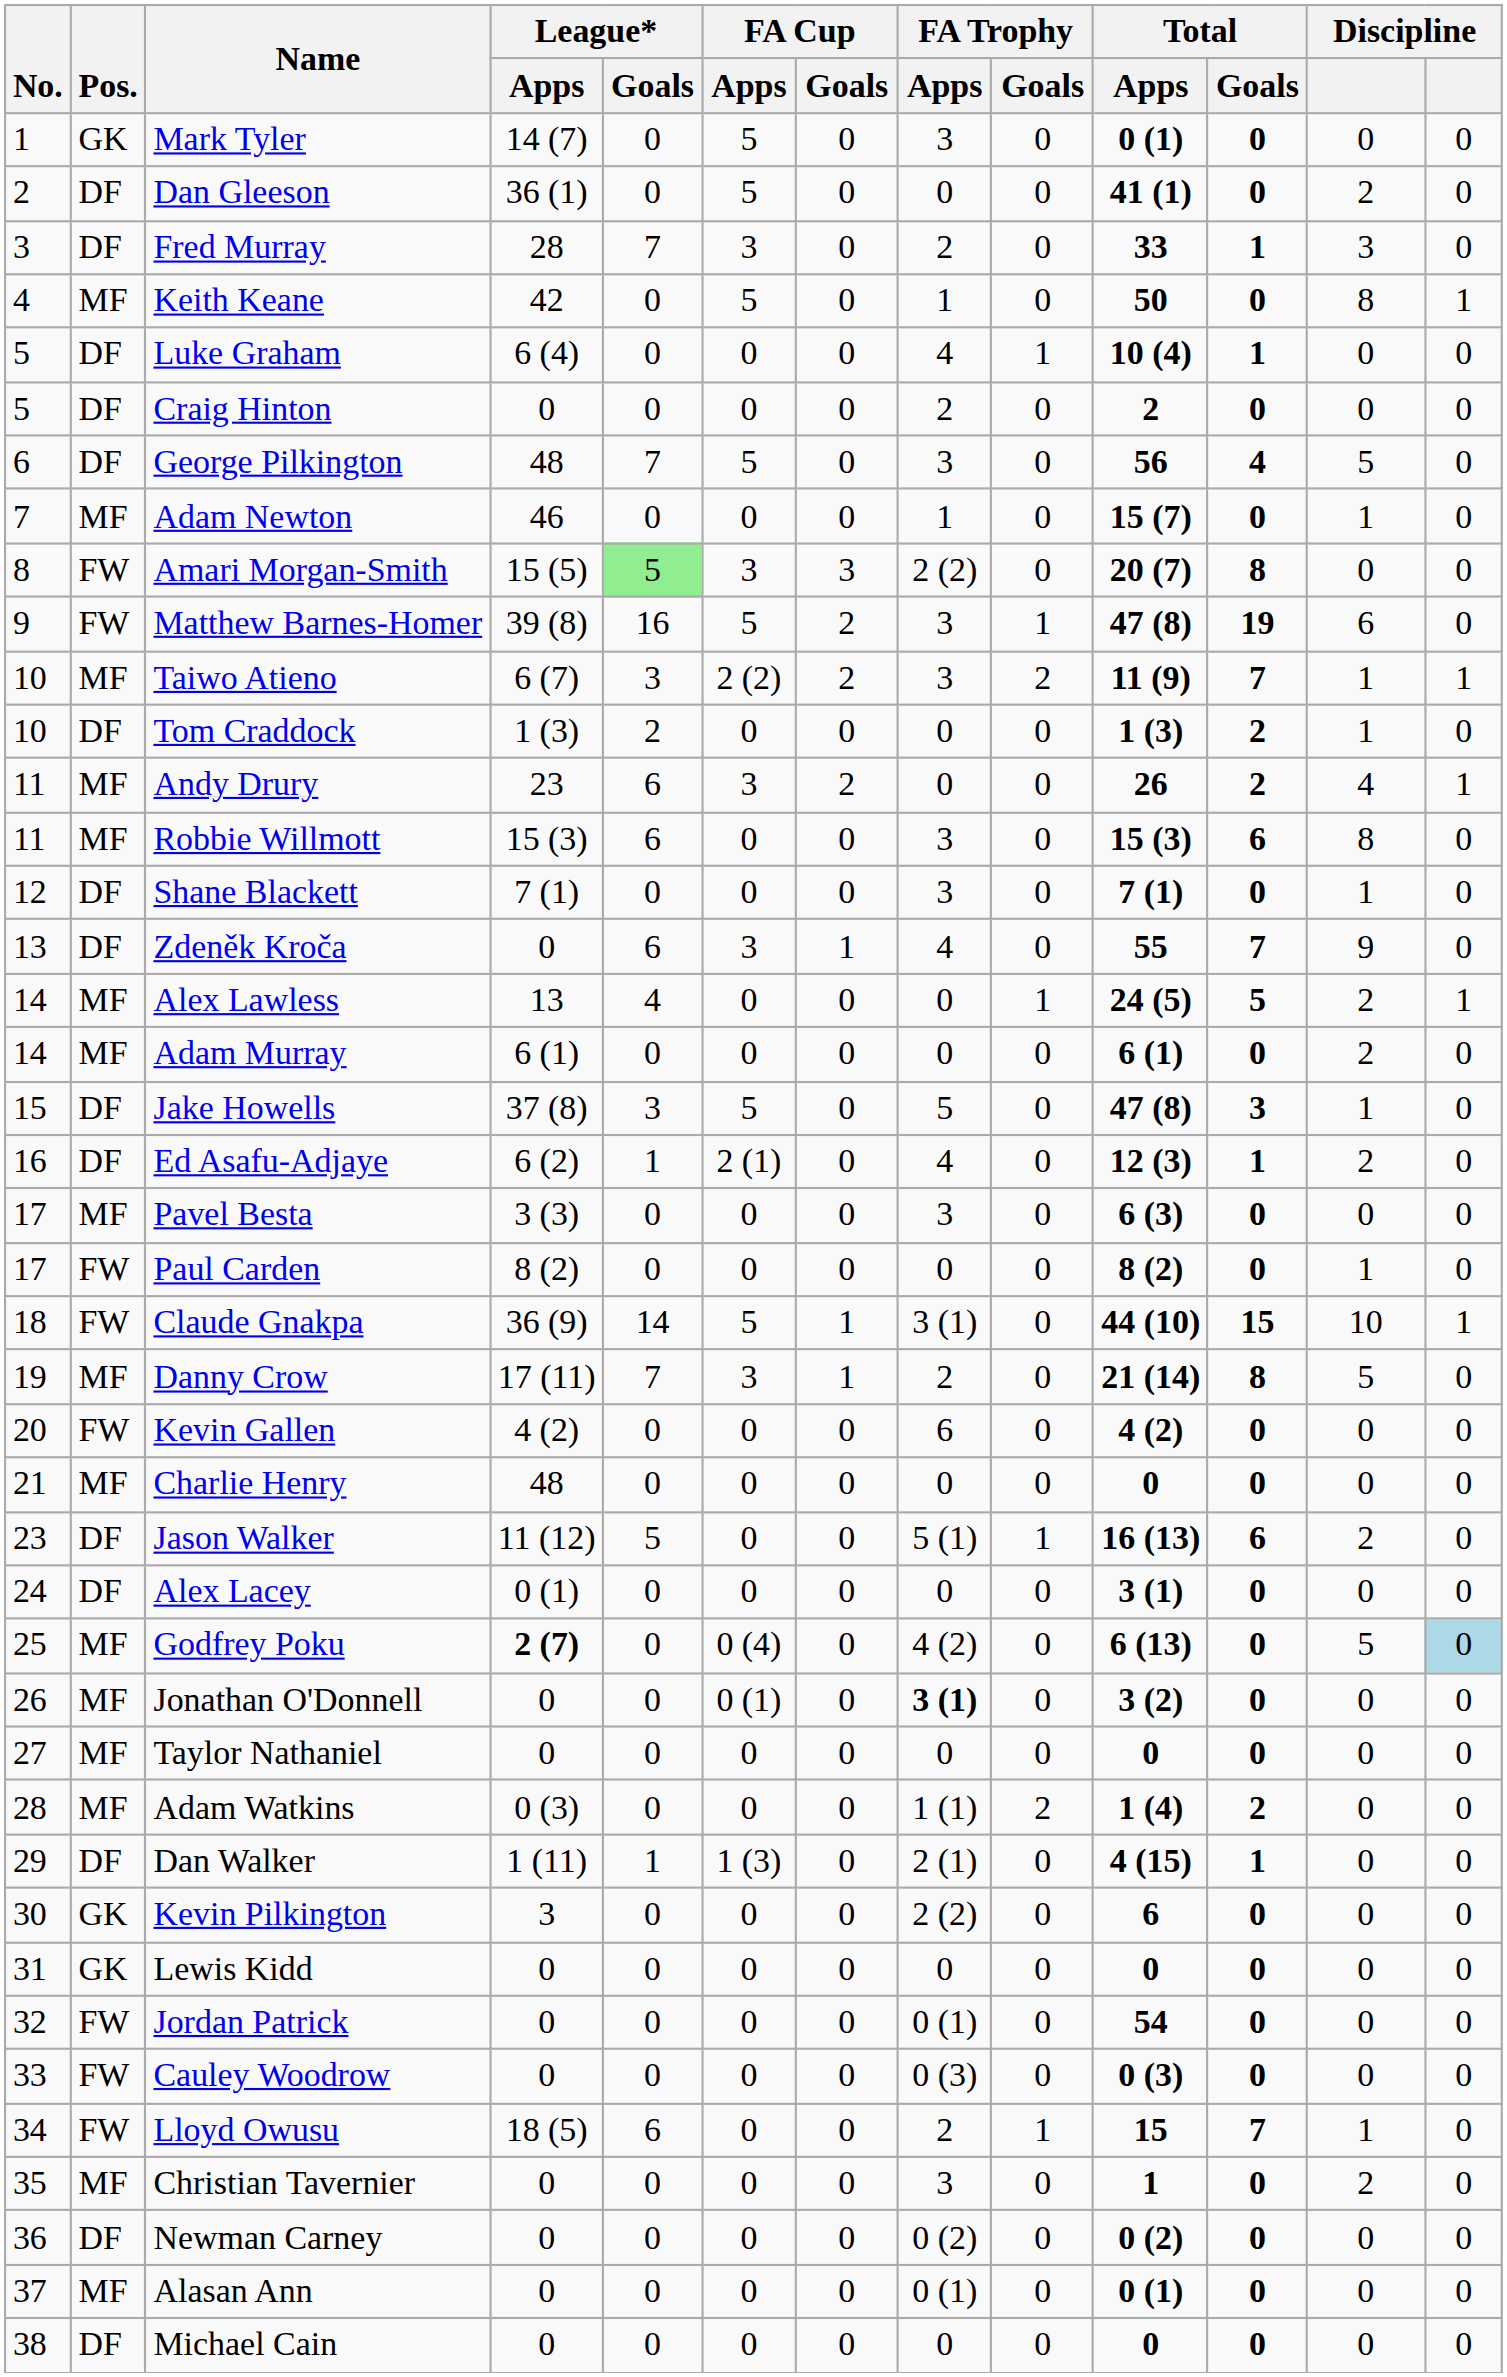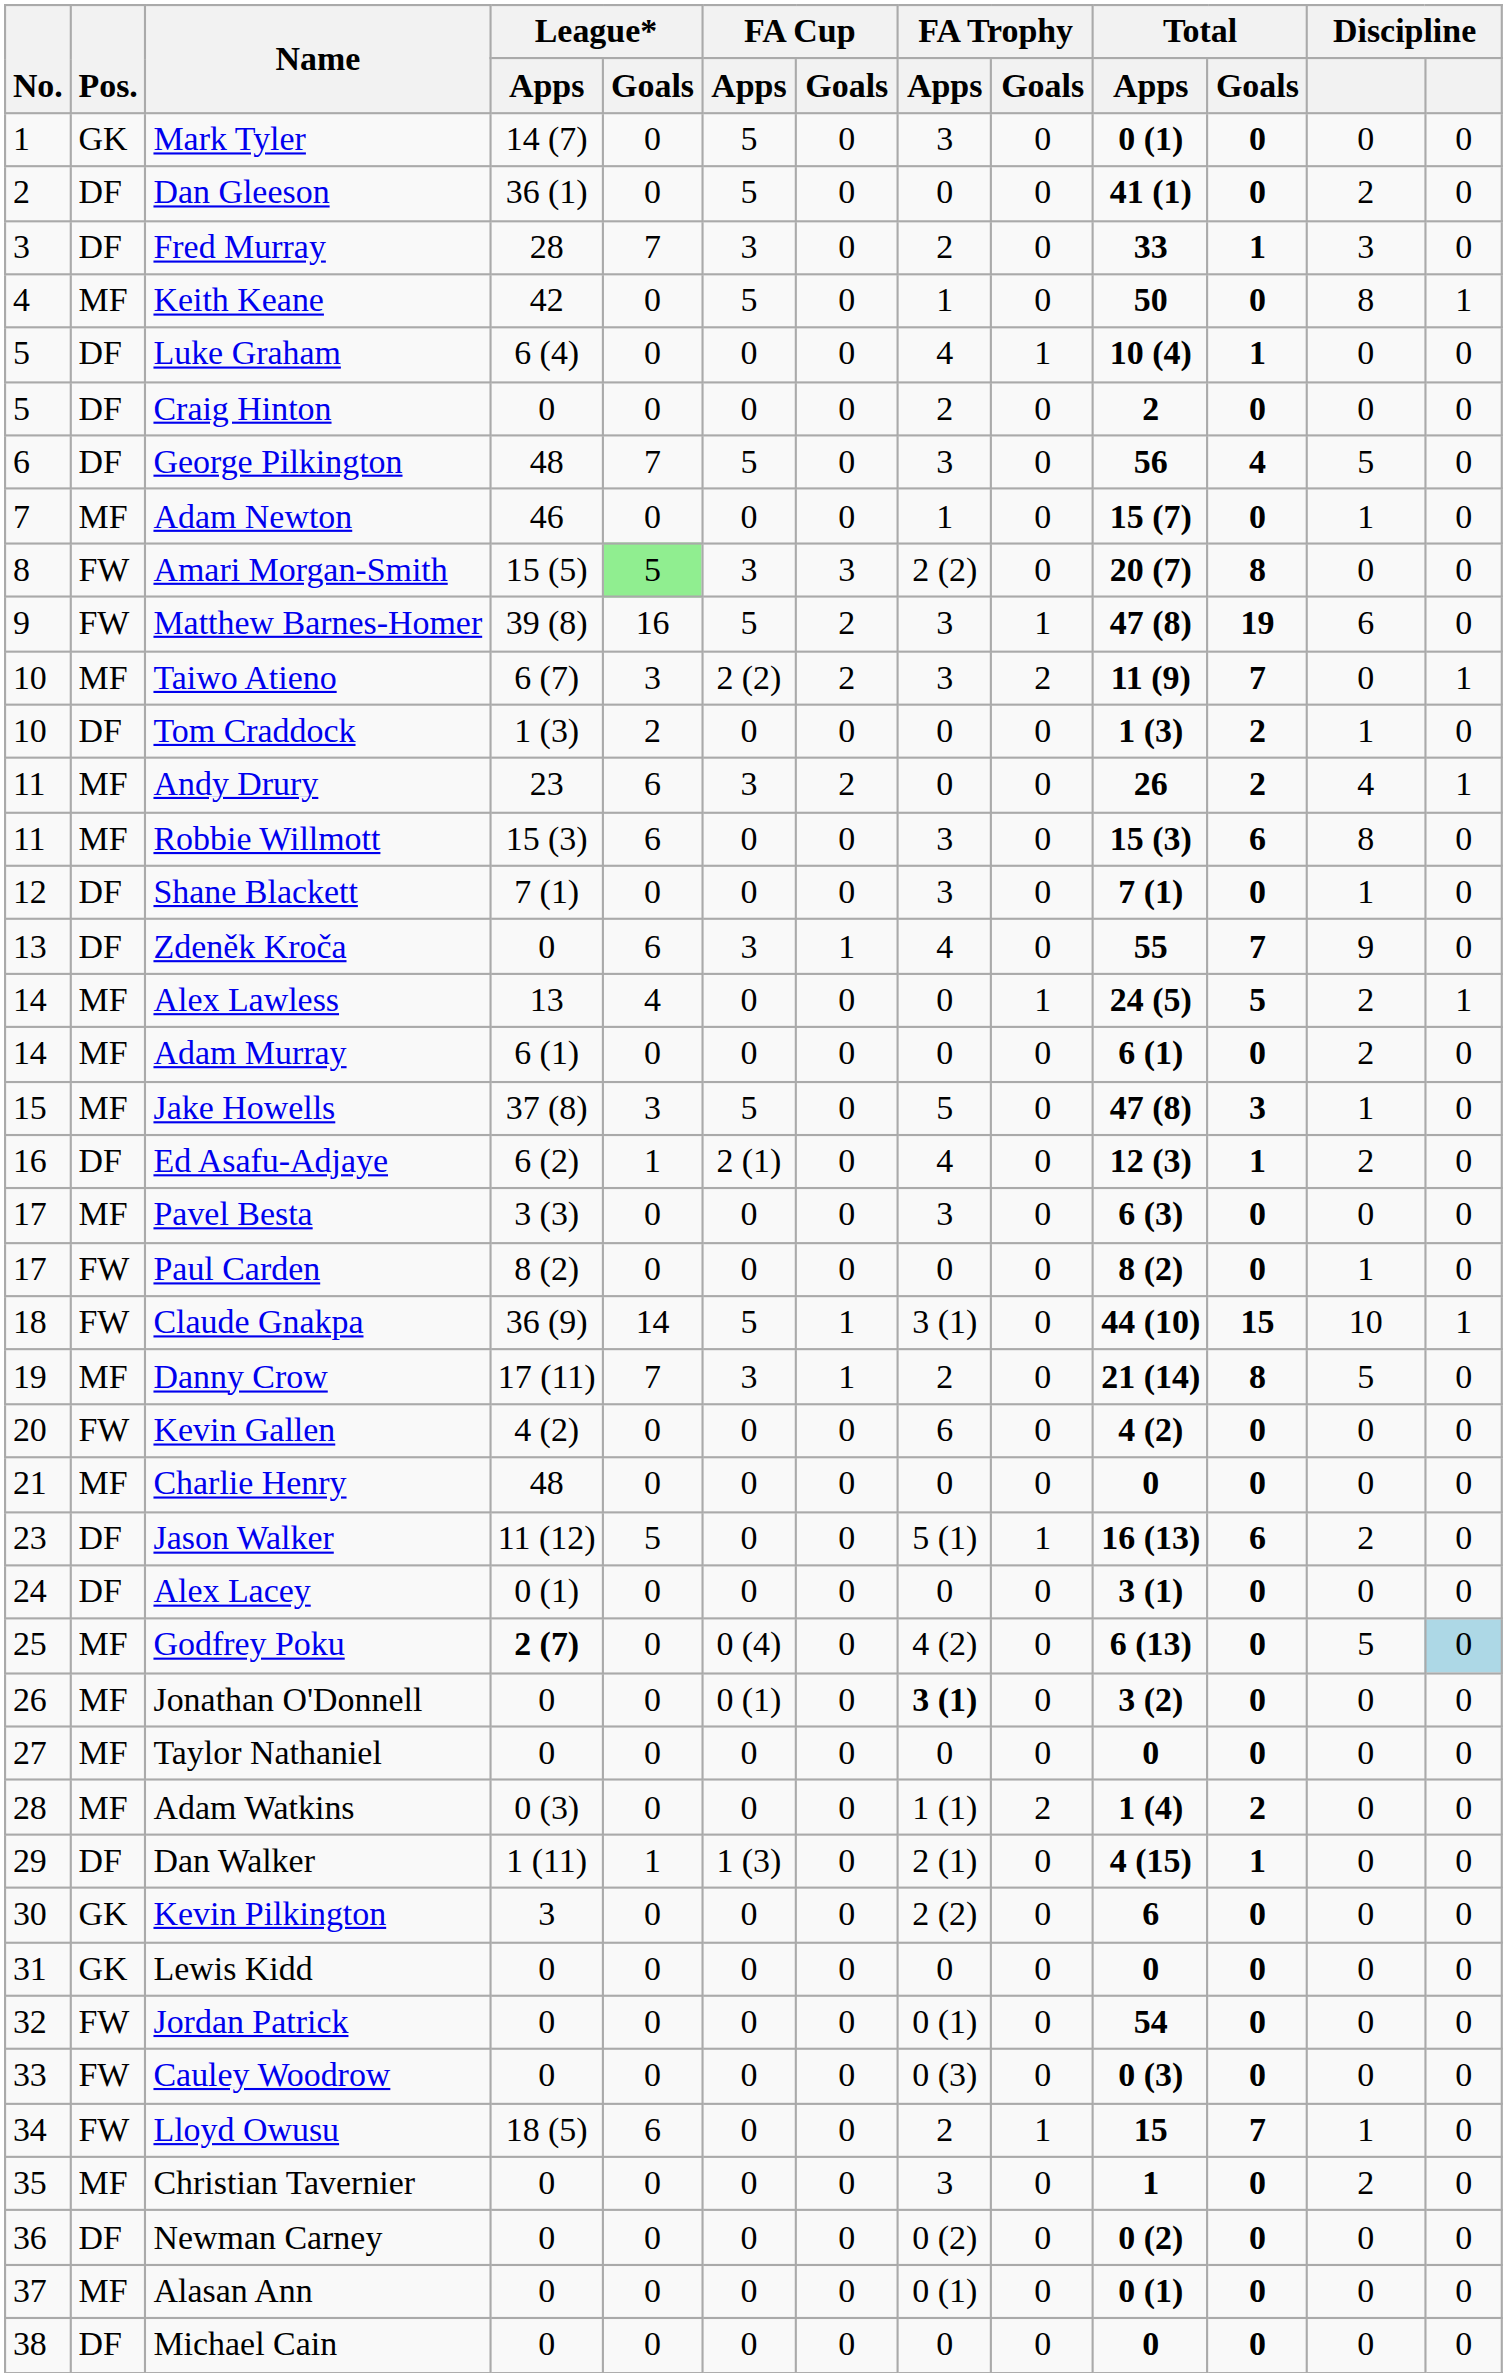Taiwo Atieno | column 12: 1 -> 0
Jake Howells | Pos.: DF -> MF
